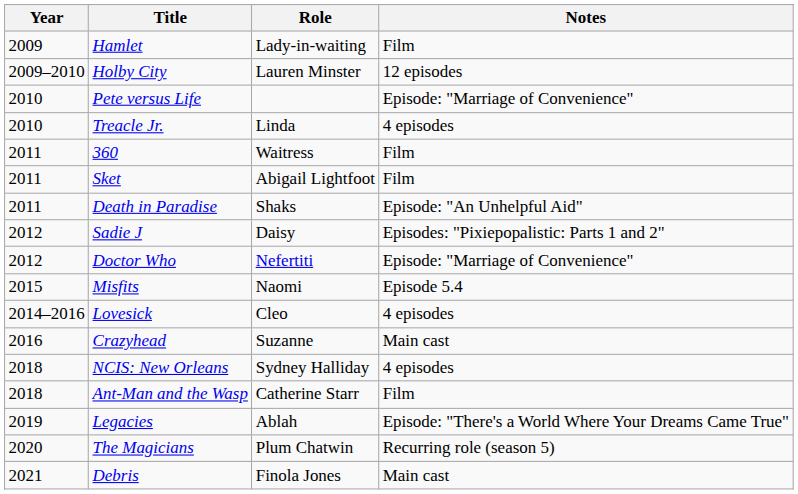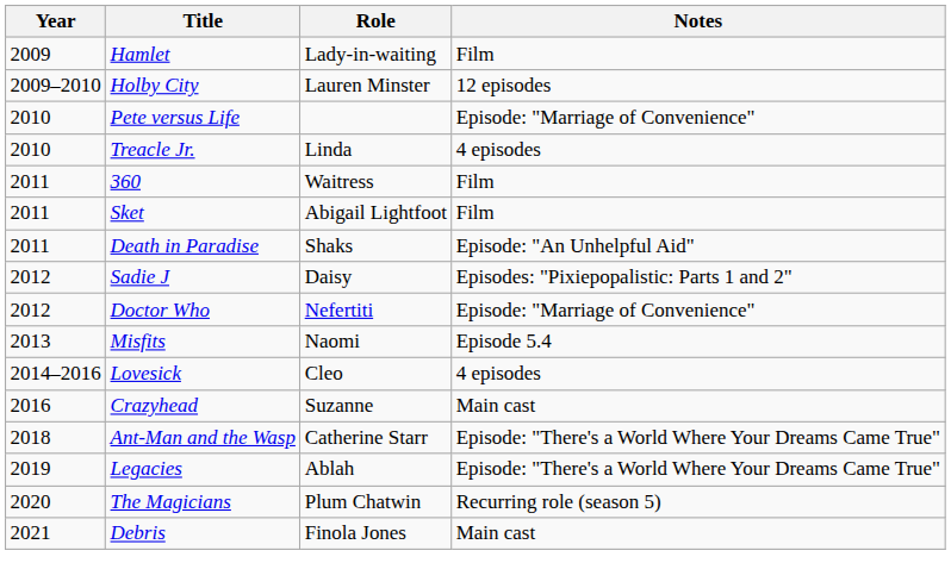Misfits | Year: 2015 -> 2013
- row: 2018 | NCIS: New Orleans | Sydney Halliday | 4 episodes
Ant-Man and the Wasp | Notes: Film -> Episode: "There's a World Where Your Dreams Came True"
